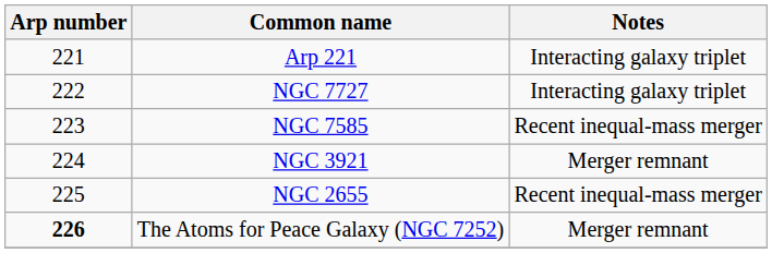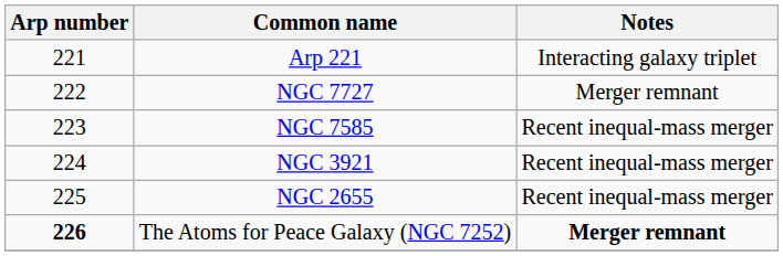NGC 7727 | Notes: Interacting galaxy triplet -> Merger remnant
NGC 3921 | Notes: Merger remnant -> Recent inequal-mass merger
The Atoms for Peace Galaxy (NGC 7252) | Notes: normal -> bold
